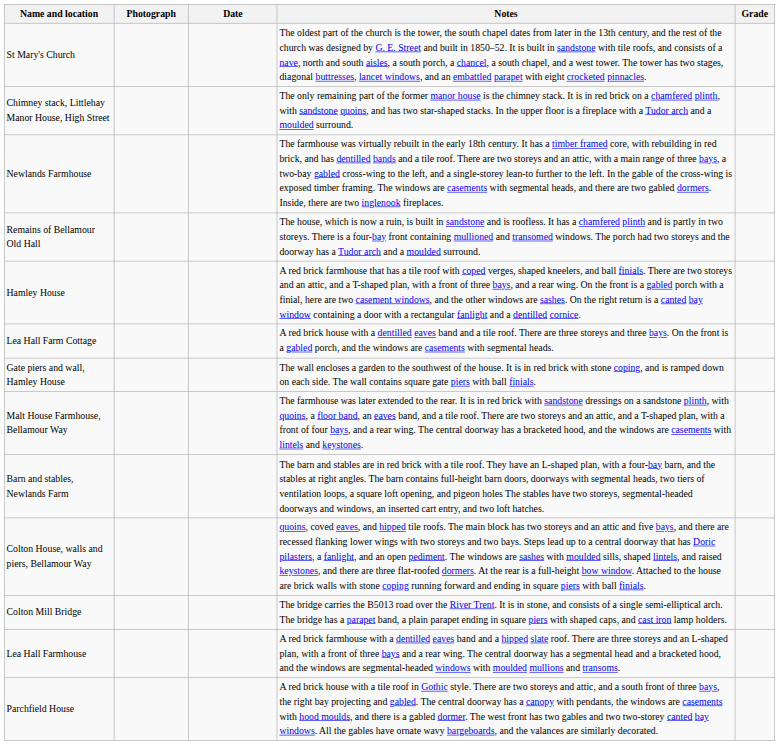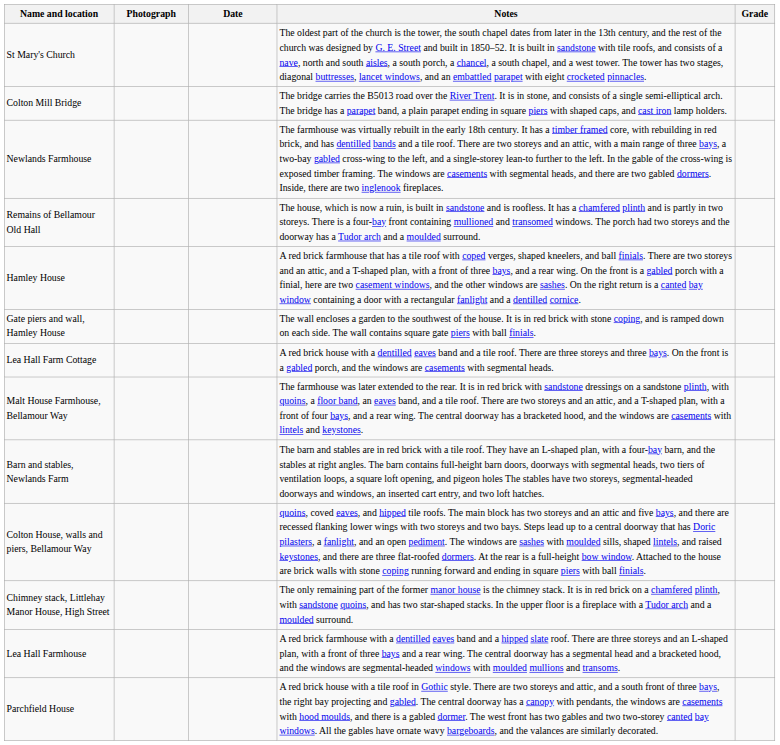rows swapped: Chimney stack, Littlehay Manor House, High Street <-> Colton Mill Bridge
rows swapped: Gate piers and wall, Hamley House <-> Lea Hall Farm Cottage
